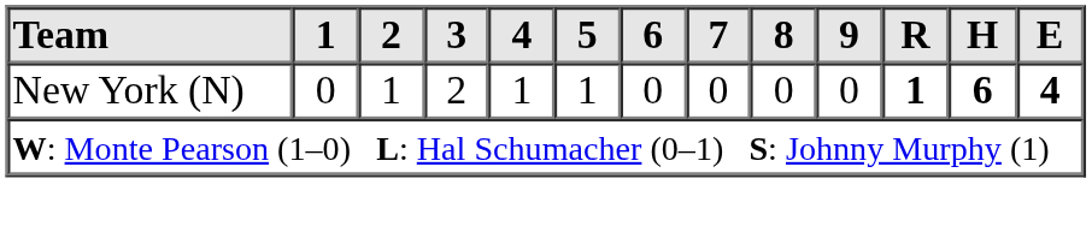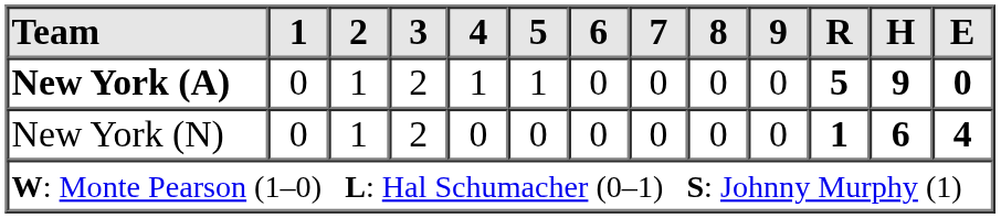+ row: New York (A) | 0 | 1 | 2 | 1 | 1 | 0 | 0 | 0 | 0 | 5 | 9 | 0
New York (N) | 4: 1 -> 0
New York (N) | 5: 1 -> 0
